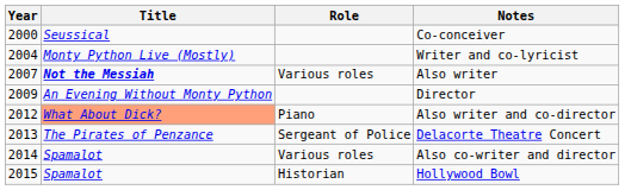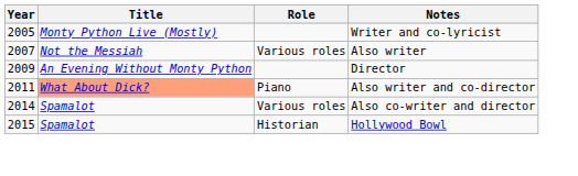- row: 2000 | Seussical | Co-conceiver
Writer and co-lyricist | Year: 2004 -> 2005
Also writer | Title: bold -> normal
Also writer and co-director | Year: 2012 -> 2011
- row: 2013 | The Pirates of Penzance | Sergeant of Police | Delacorte Theatre Concert
